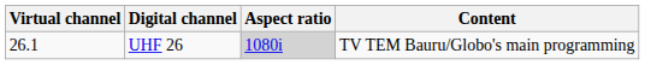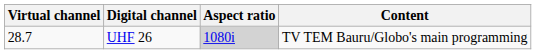UHF 26 | Virtual channel: 26.1 -> 28.7
